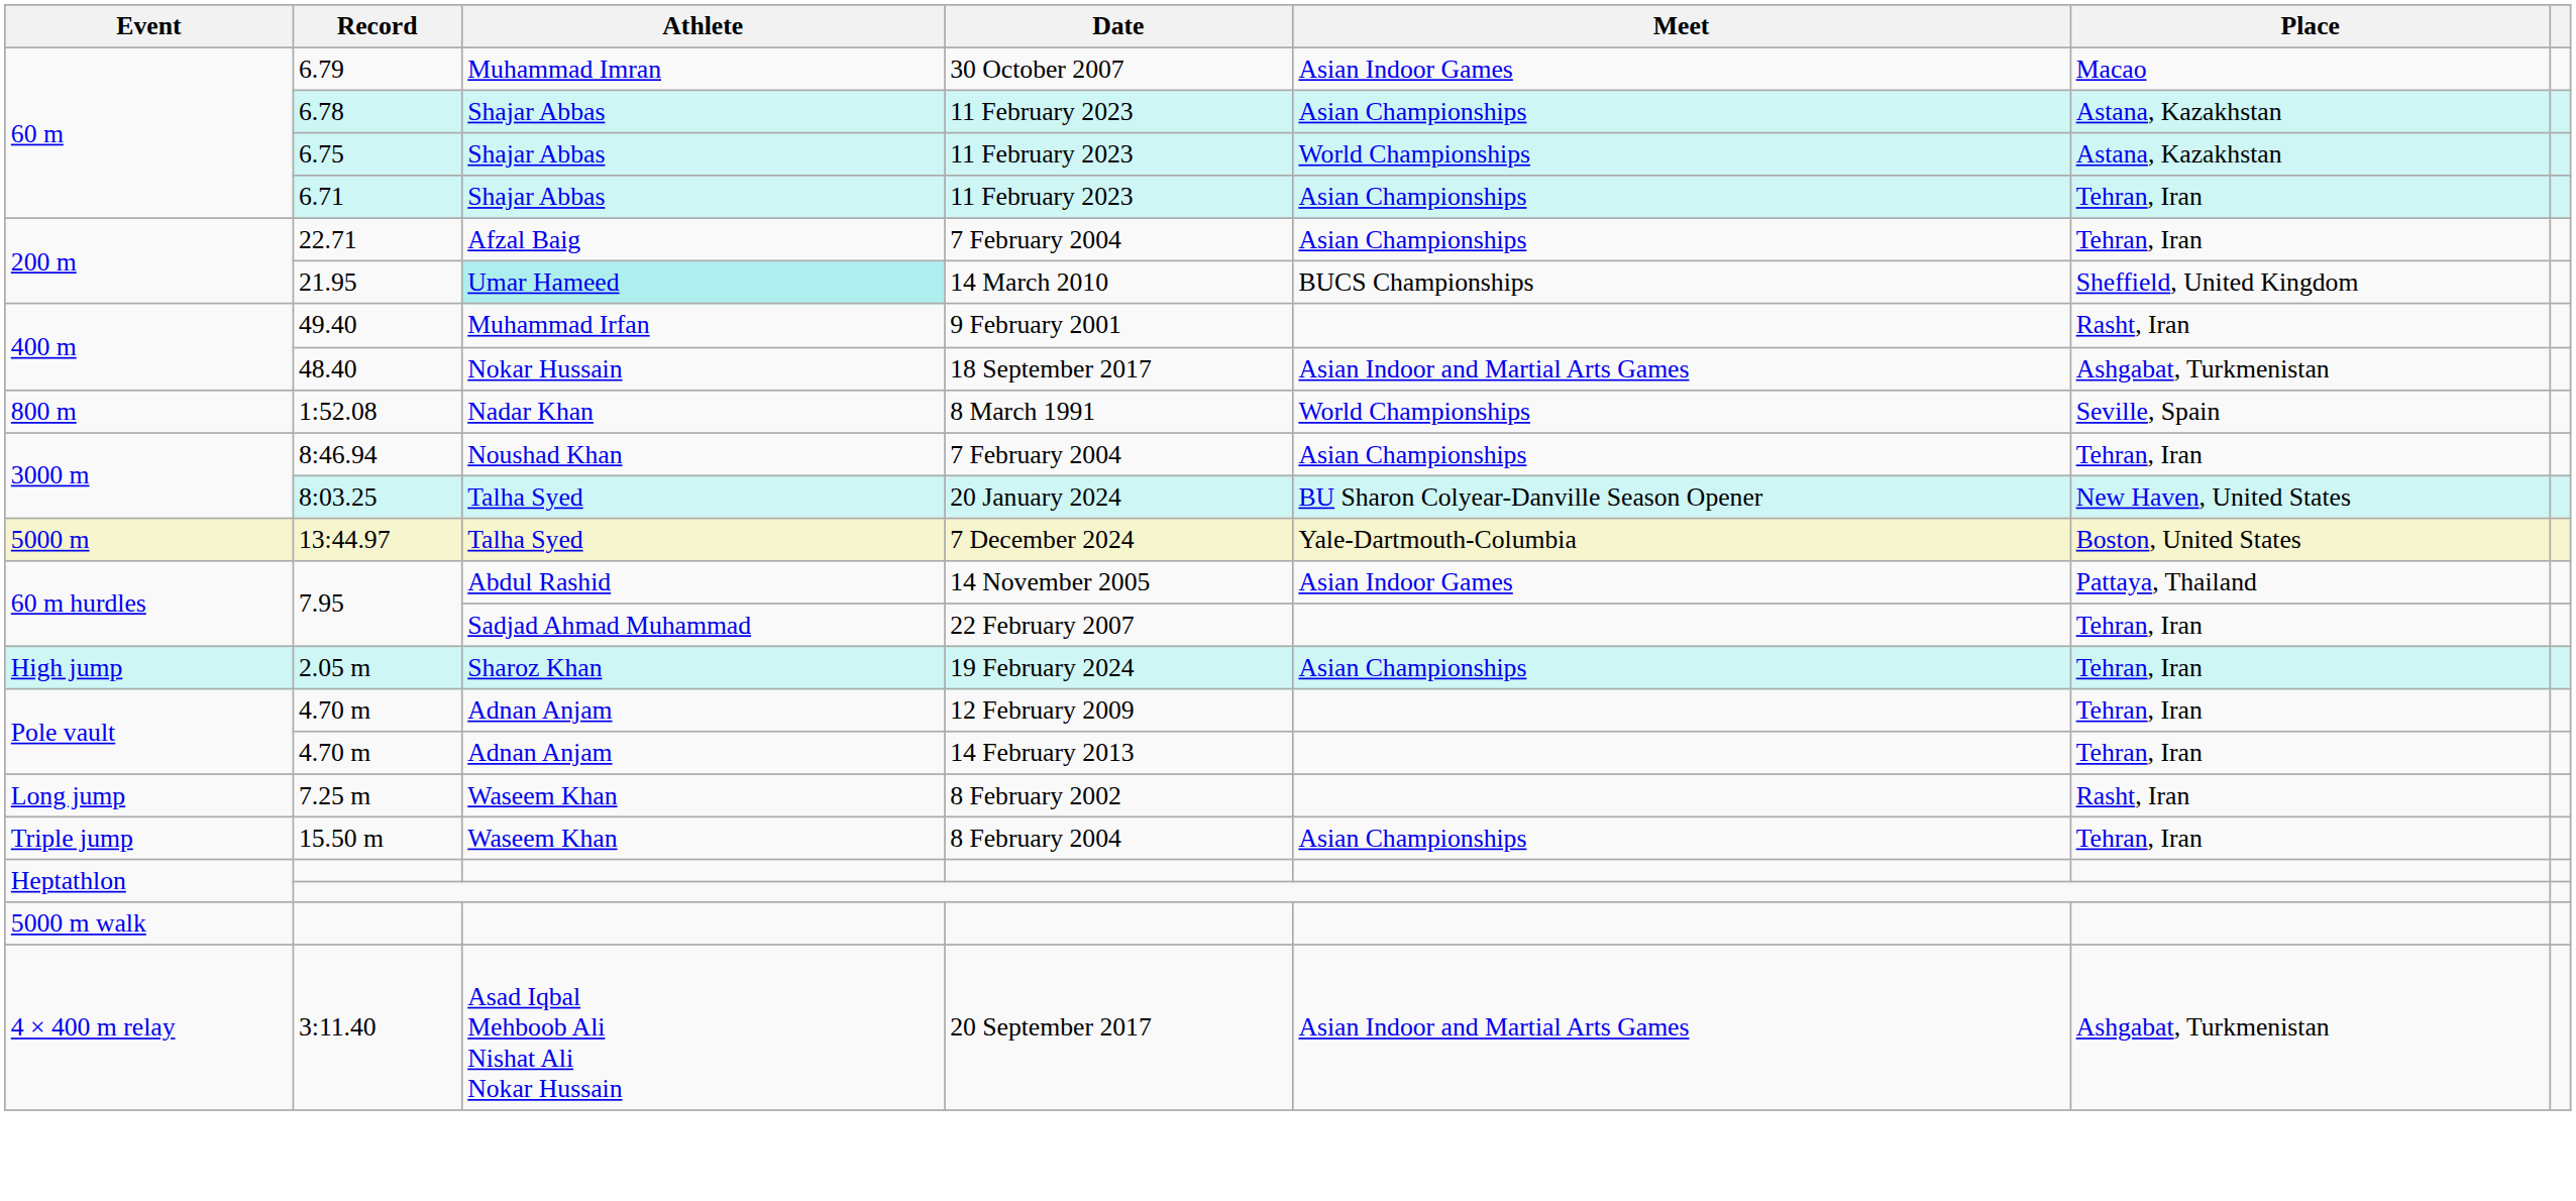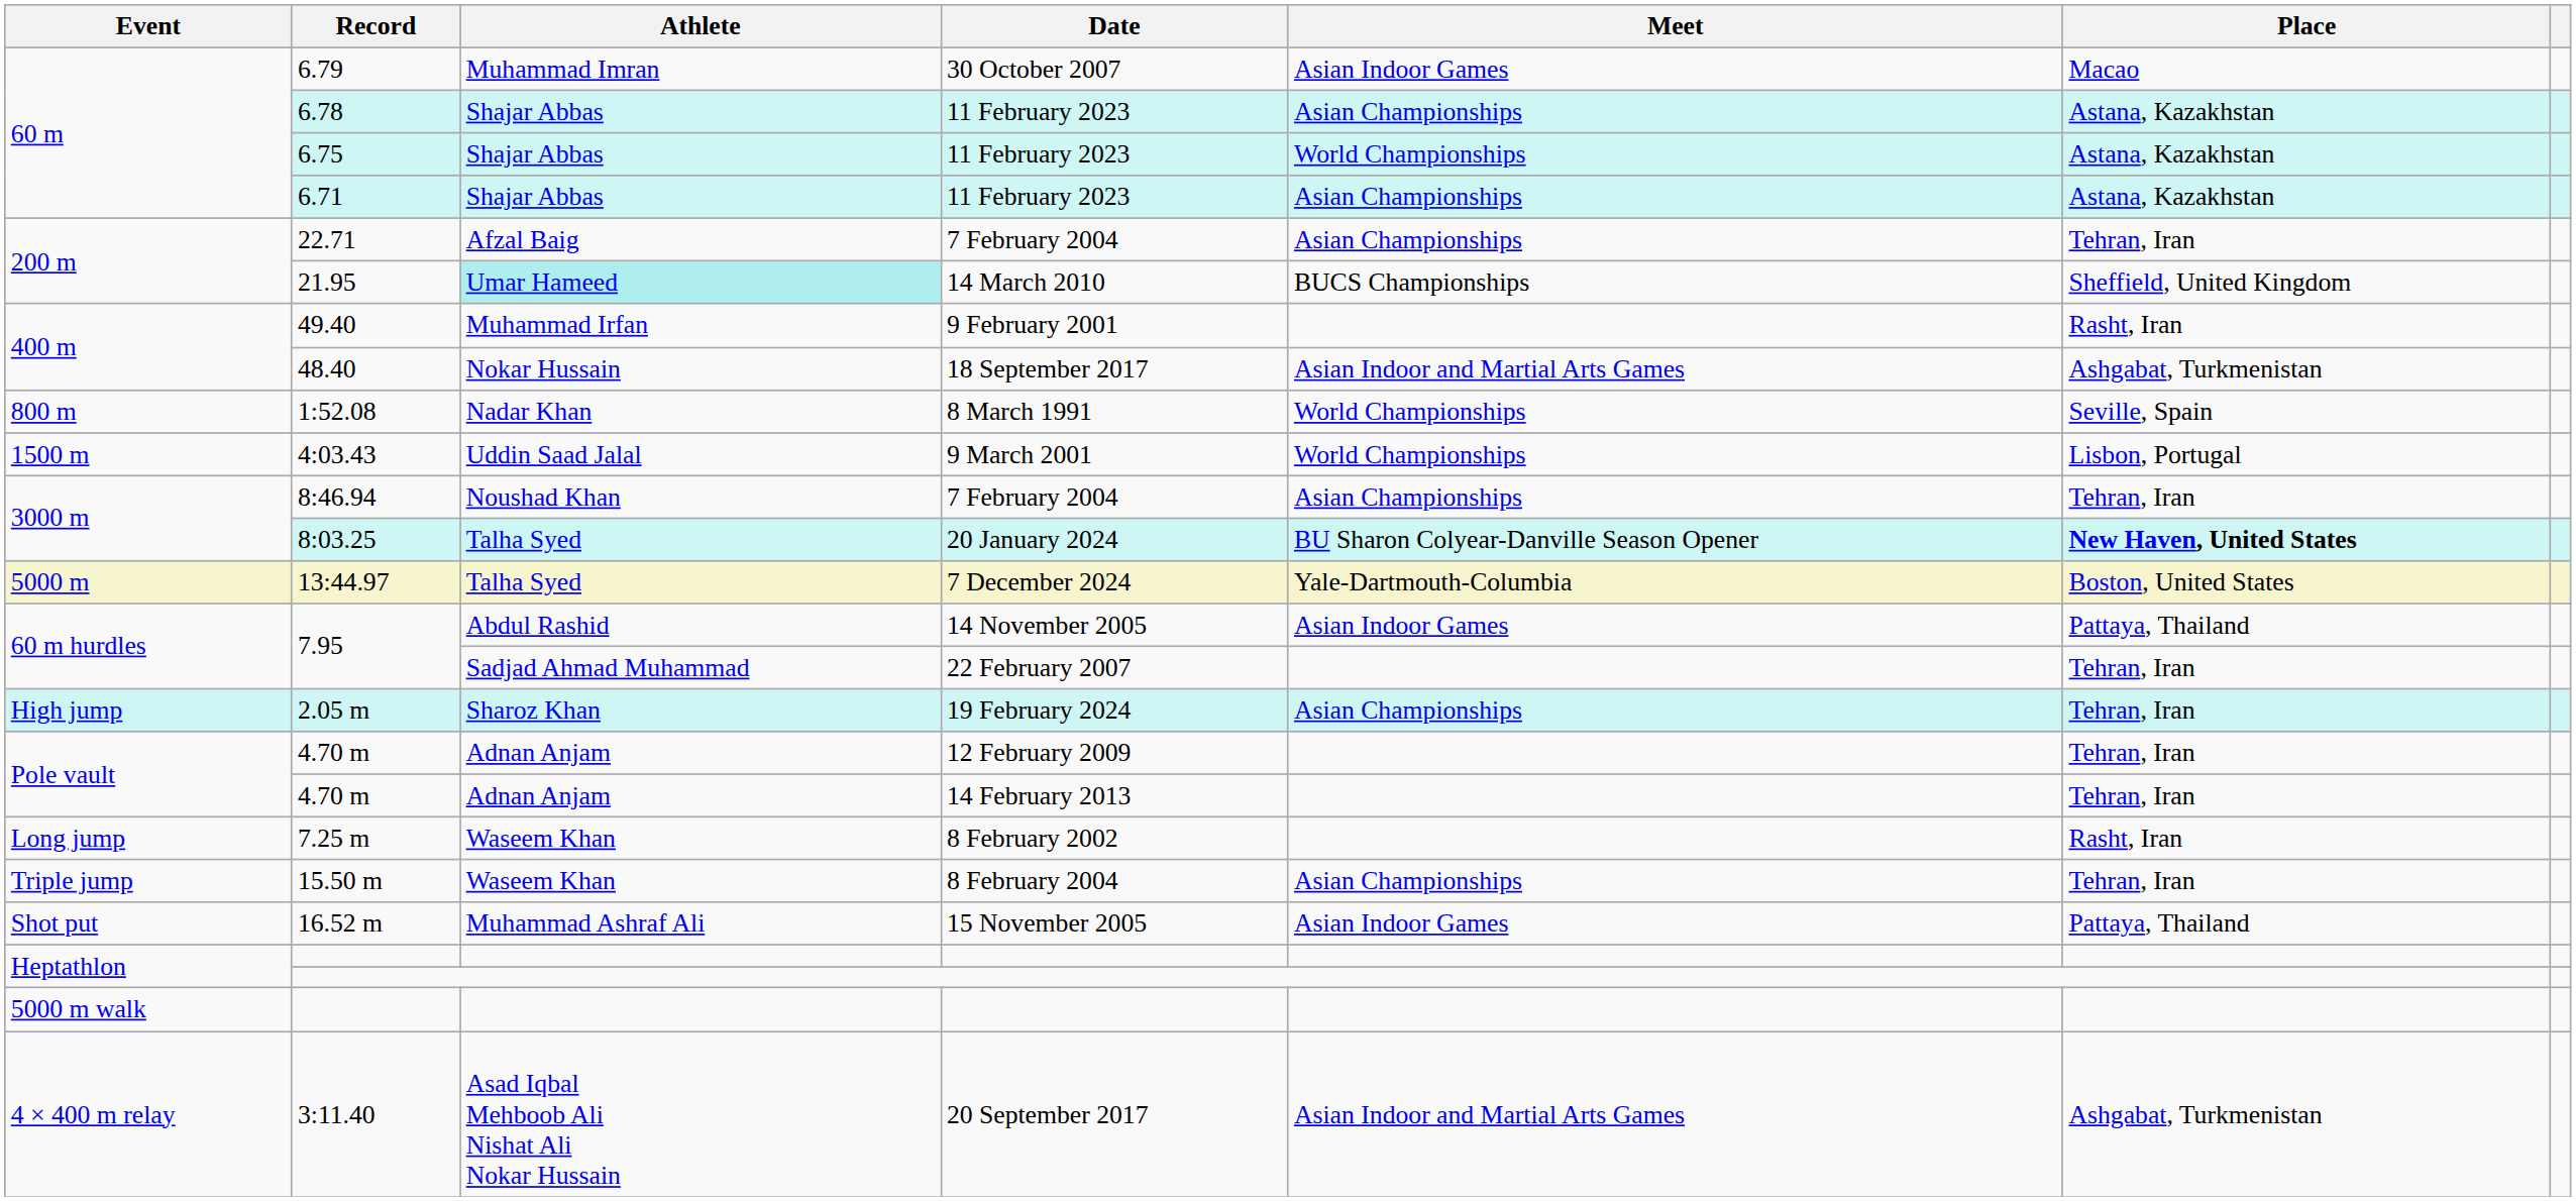6.71 | Place: Tehran, Iran -> Astana, Kazakhstan
+ row: 1500 m | 4:03.43 | Uddin Saad Jalal | 9 March 2001 | World Championships | Lisbon, Portugal
8:03.25 | Place: normal -> bold
+ row: Shot put | 16.52 m | Muhammad Ashraf Ali | 15 November 2005 | Asian Indoor Games | Pattaya, Thailand
